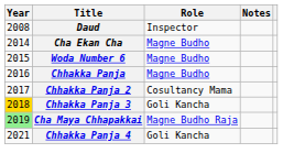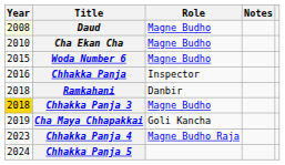Daud | Year: no background -> lightyellow background
Daud | Role: Inspector -> Magne Budho
Cha Ekan Cha | Year: 2014 -> 2010
Chhakka Panja | Role: Magne Budho -> Inspector
- row: 2017 | Chhakka Panja 2 | Cosultancy Mama
+ row: 2018 | Ramkahani | Danbir
Chhakka Panja 3 | Role: Goli Kancha -> Magne Budho
Cha Maya Chhapakkai | Year: lightgreen background -> no background
Cha Maya Chhapakkai | Role: Magne Budho Raja -> Goli Kancha
Chhakka Panja 4 | Year: 2021 -> 2023
Chhakka Panja 4 | Role: Goli Kancha -> Magne Budho Raja
+ row: 2024 | Chhakka Panja 5
